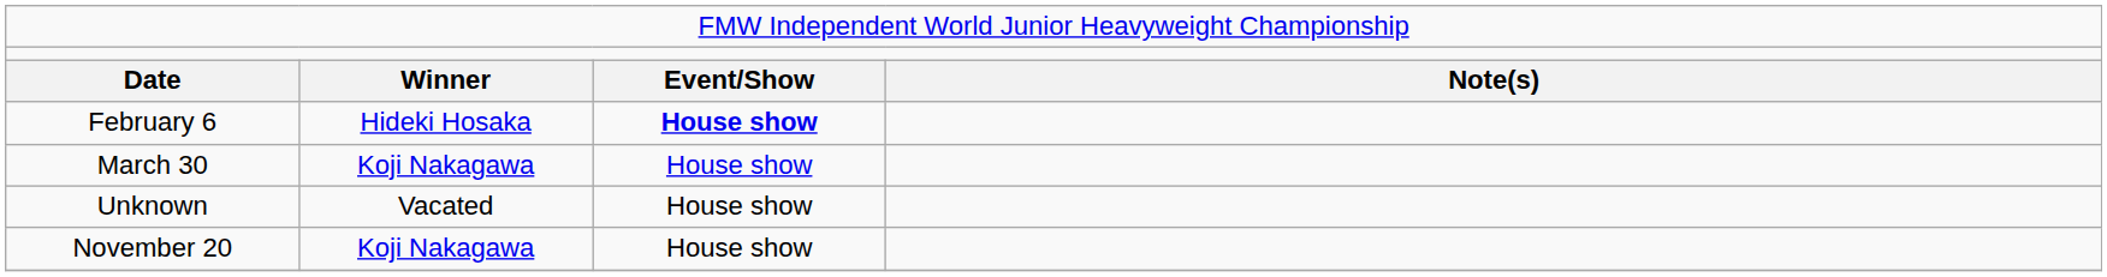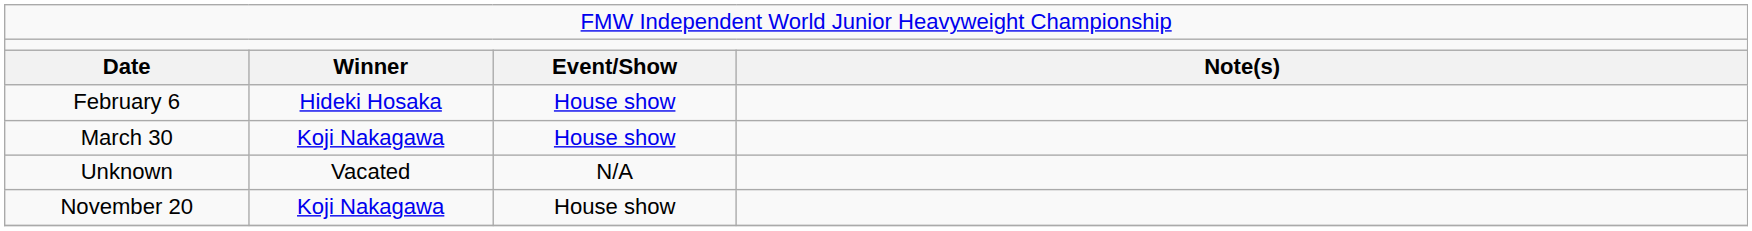February 6 | column 3: bold -> normal
Unknown | column 3: House show -> N/A
